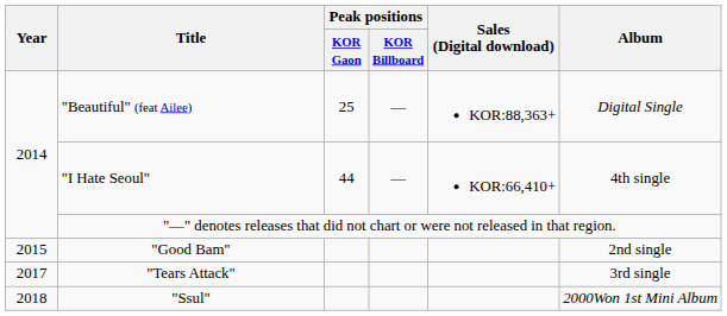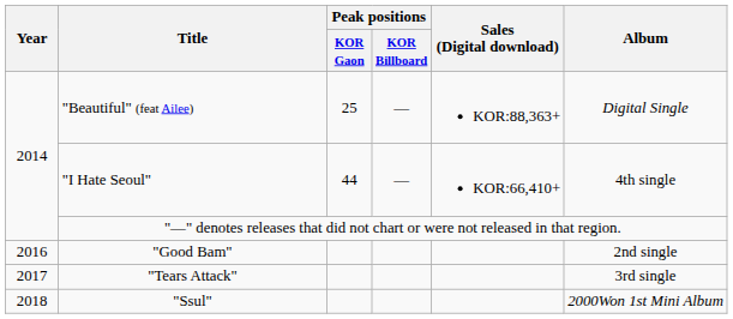"Good Bam" | Year: 2015 -> 2016
